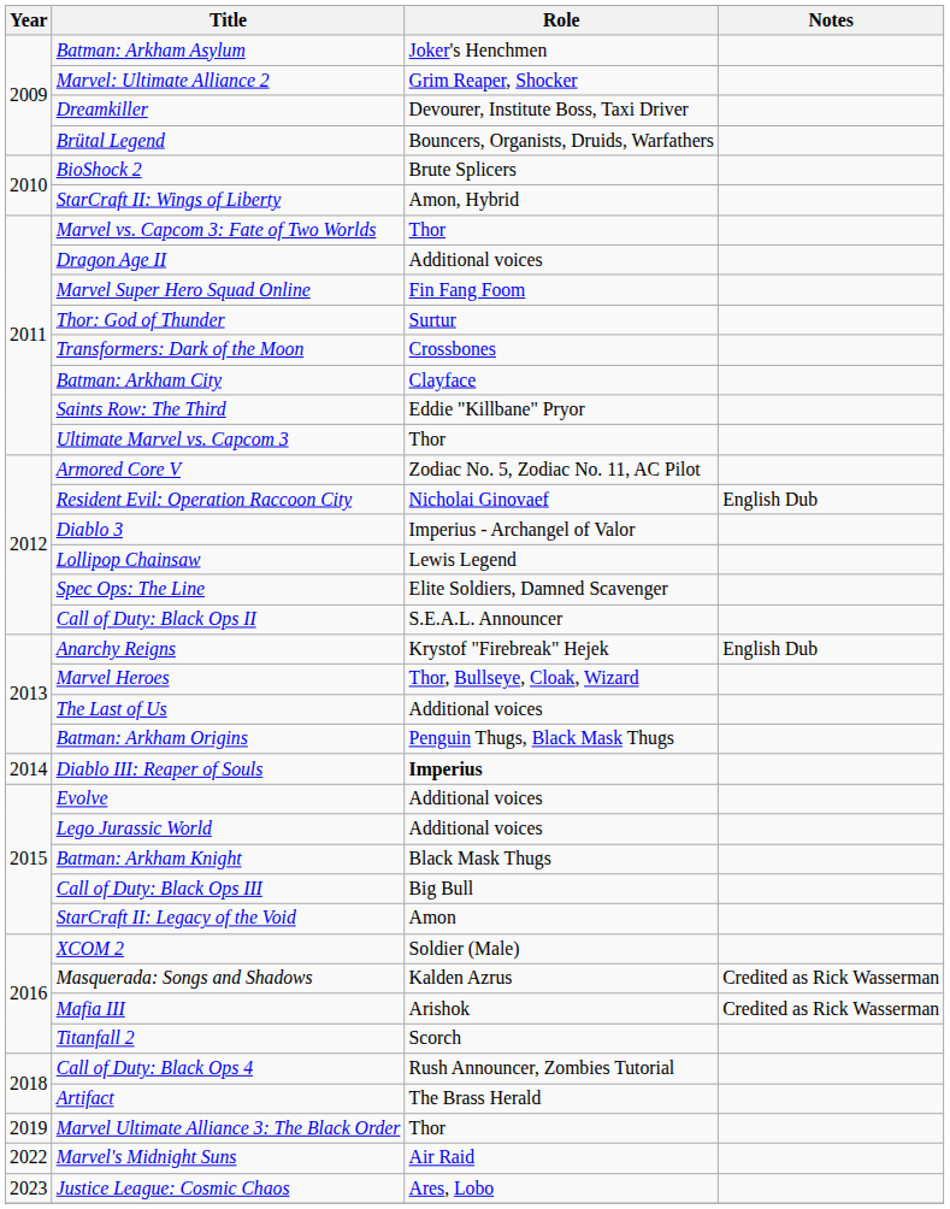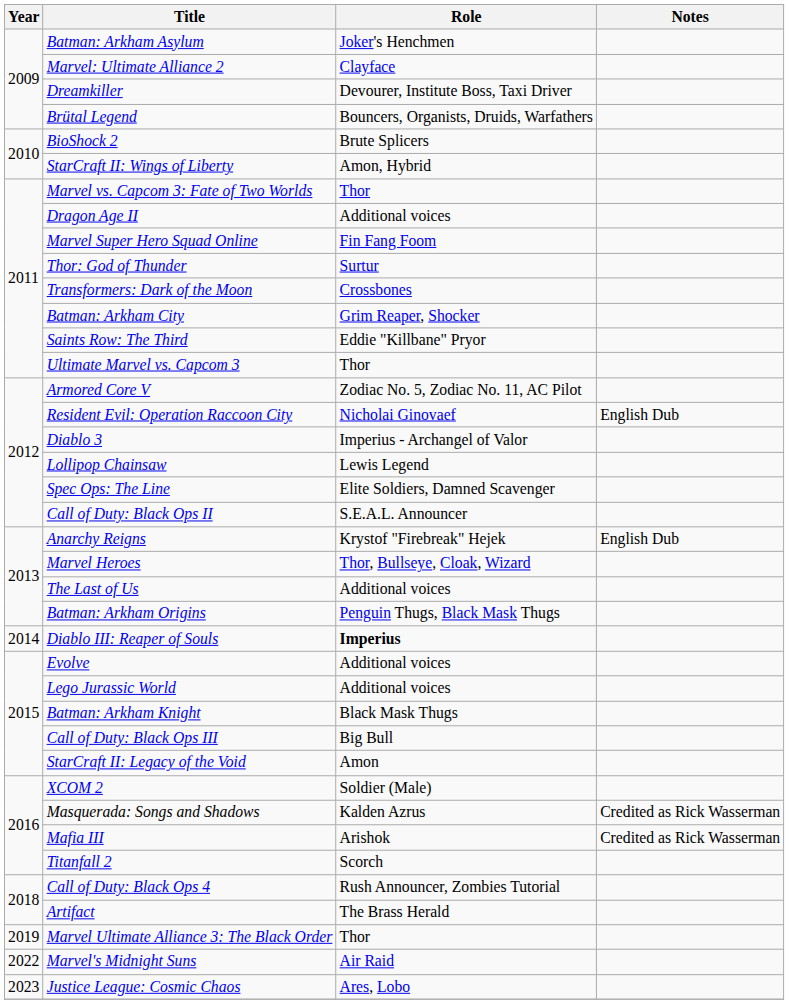Marvel: Ultimate Alliance 2 | Role: Grim Reaper, Shocker -> Clayface
Batman: Arkham City | Role: Clayface -> Grim Reaper, Shocker
